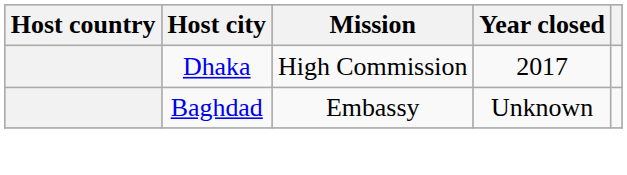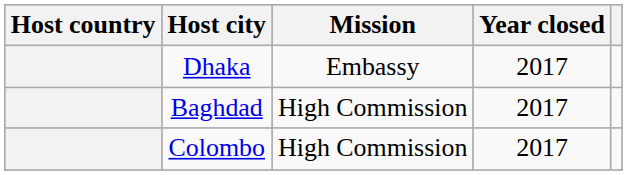Dhaka | Mission: High Commission -> Embassy
Baghdad | Mission: Embassy -> High Commission
Baghdad | Year closed: Unknown -> 2017
+ row: Colombo | High Commission | 2017
